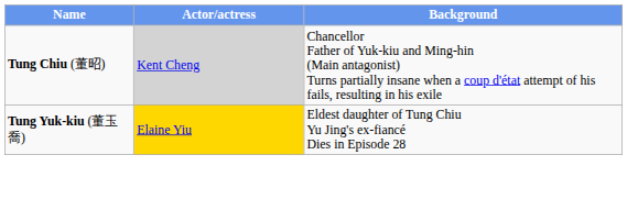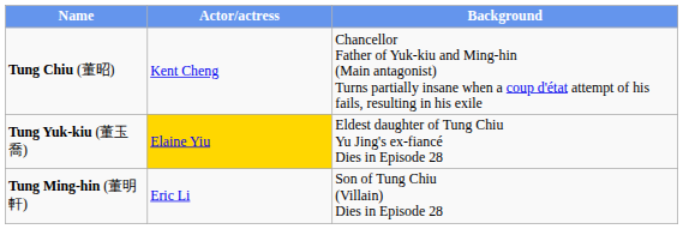Tung Chiu (董昭) | Actor/actress: lightgrey background -> no background
+ row: Tung Ming-hin (董明軒) | Eric Li | Son of Tung Chiu (Villain) Dies in Episode 28
